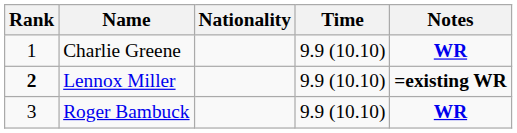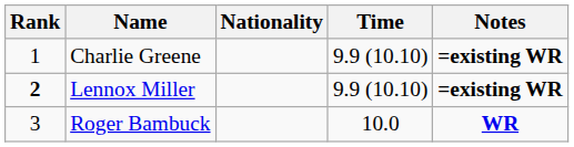Charlie Greene | Notes: WR -> =existing WR
Roger Bambuck | Time: 9.9 (10.10) -> 10.0
